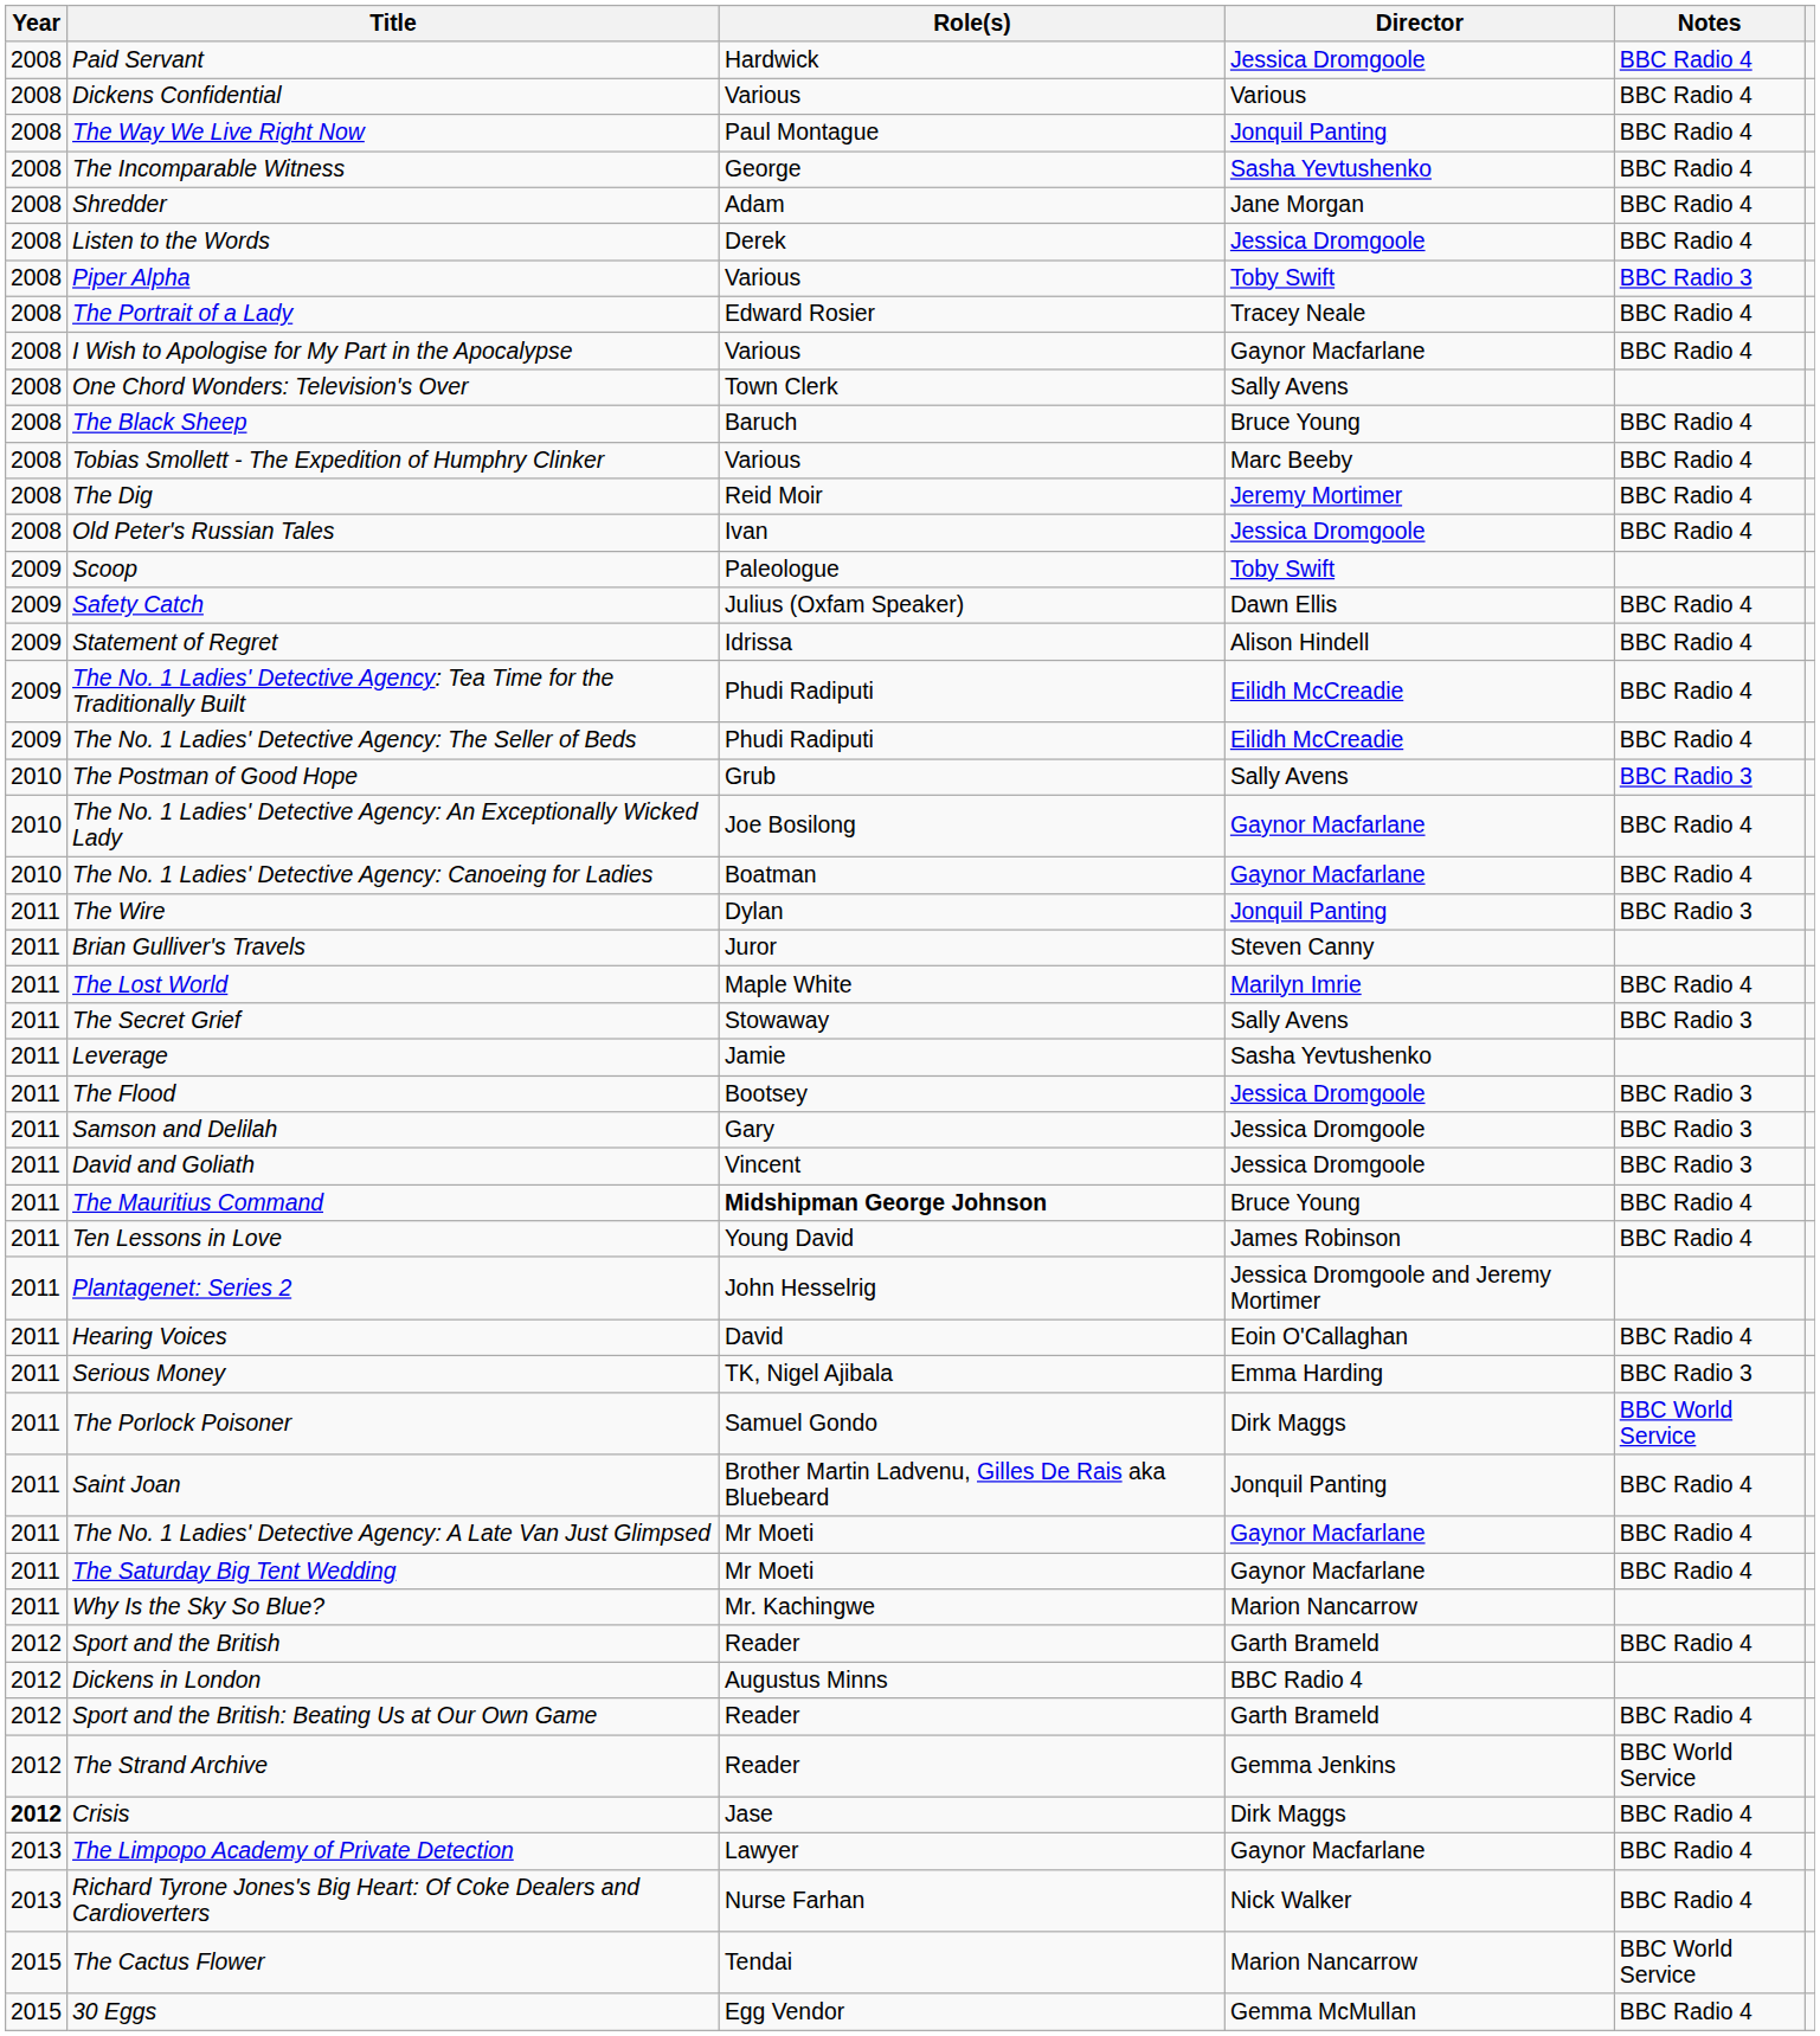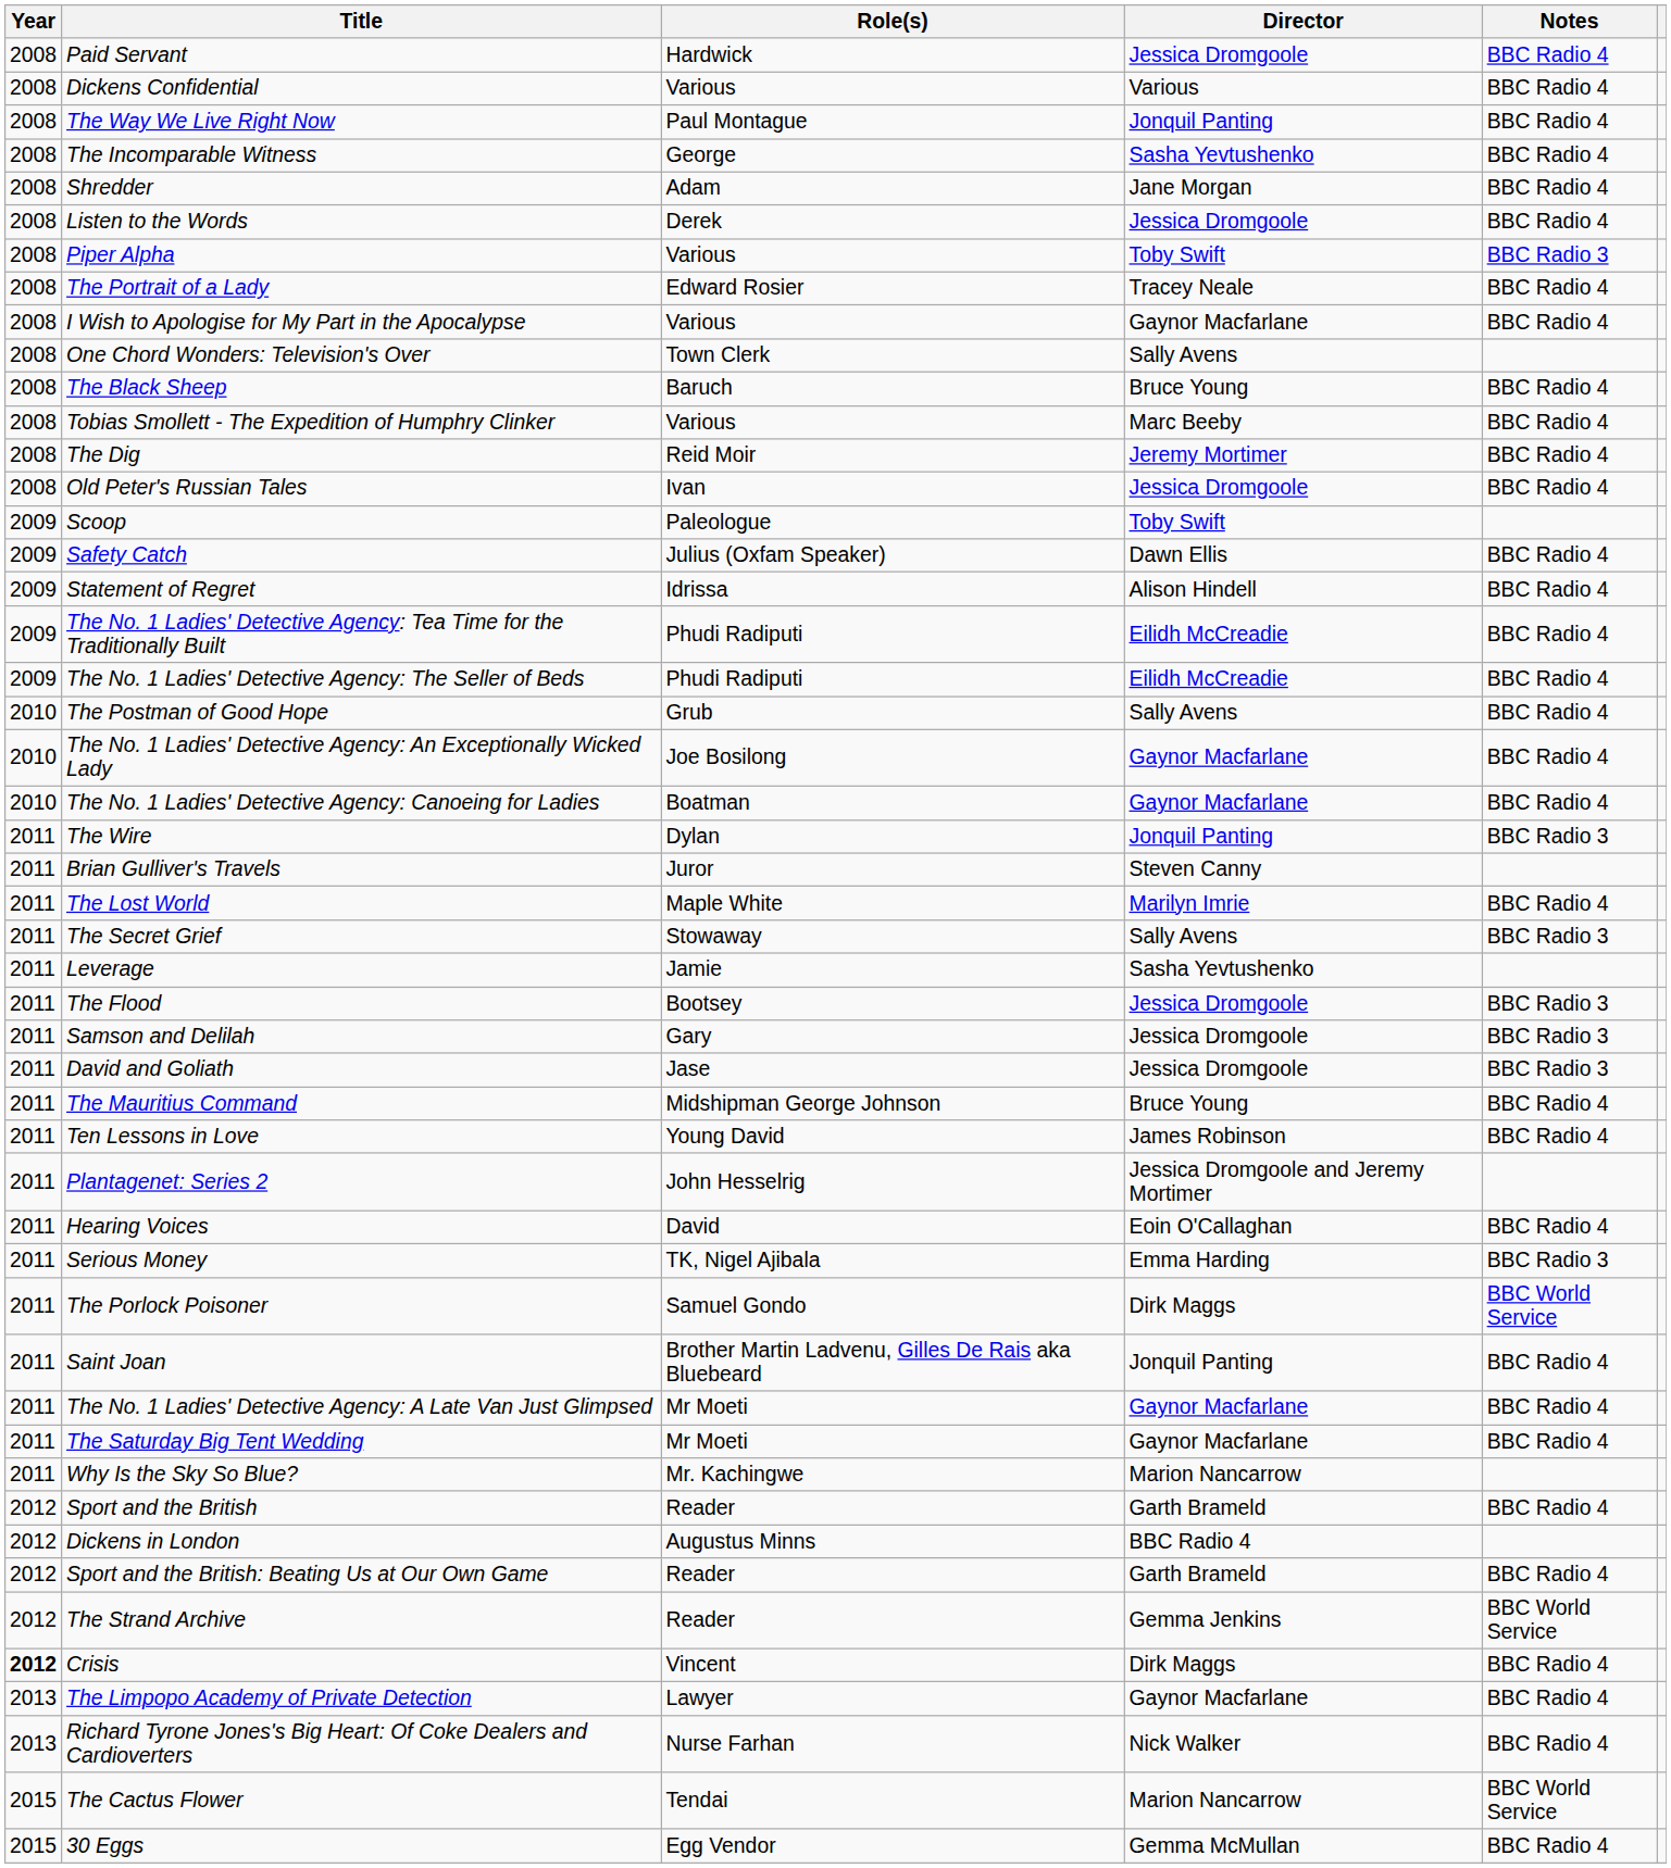The Postman of Good Hope | Notes: BBC Radio 3 -> BBC Radio 4
David and Goliath | Role(s): Vincent -> Jase
The Mauritius Command | Role(s): bold -> normal
Crisis | Role(s): Jase -> Vincent
